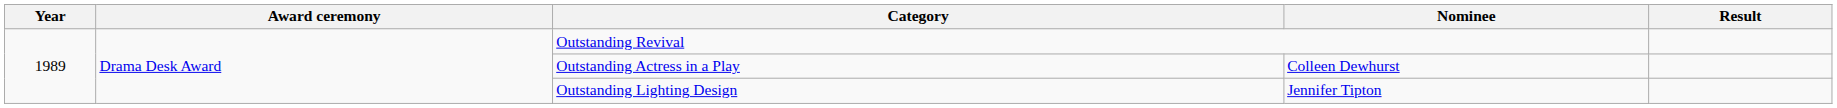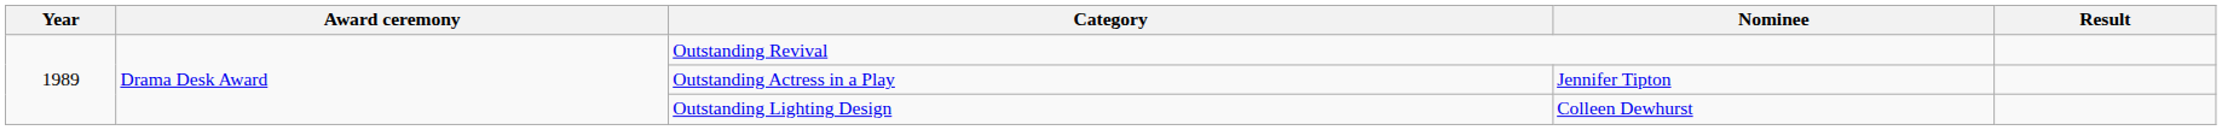Outstanding Actress in a Play | Nominee: Colleen Dewhurst -> Jennifer Tipton
Outstanding Lighting Design | Nominee: Jennifer Tipton -> Colleen Dewhurst
